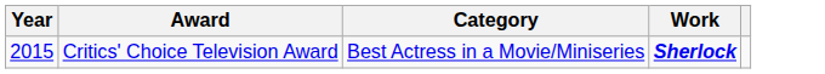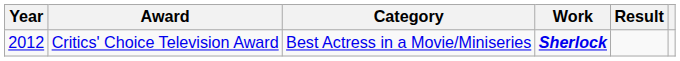+ column: Result
Critics' Choice Television Award | Year: 2015 -> 2012
